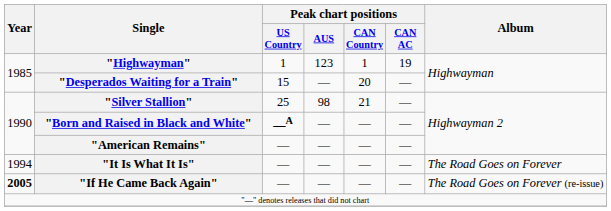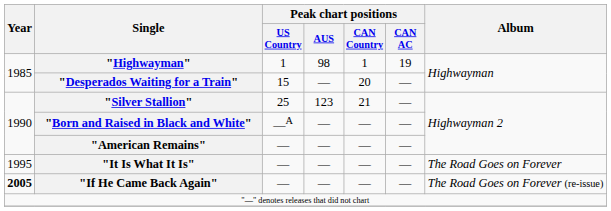"Highwayman" | Peak chart positions / AUS: 123 -> 98
"Silver Stallion" | Peak chart positions / AUS: 98 -> 123
"Born and Raised in Black and White" | Peak chart positions / US Country: bold -> normal
"It Is What It Is" | Year: 1994 -> 1995
